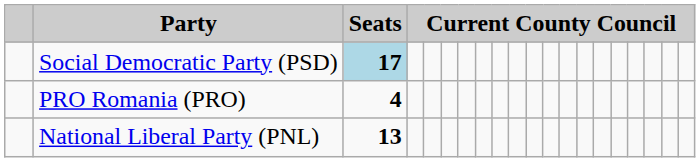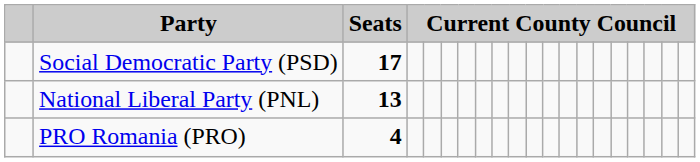Social Democratic Party (PSD) | Seats: lightblue background -> no background
rows swapped: National Liberal Party (PNL) <-> PRO Romania (PRO)
